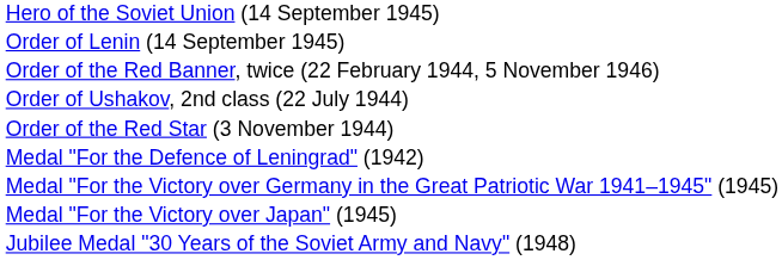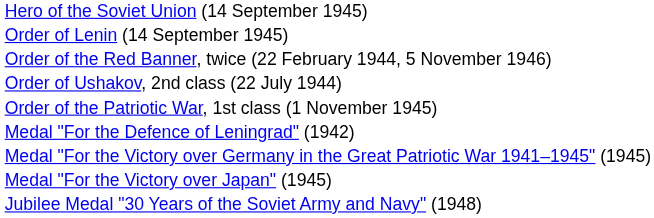+ row: Order of the Patriotic War, 1st class (1 November 1945)
- row: Order of the Red Star (3 November 1944)
